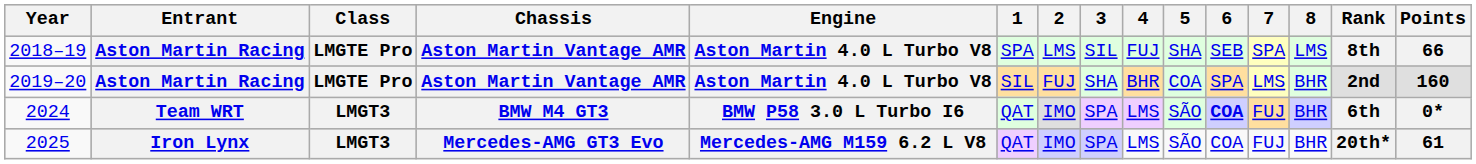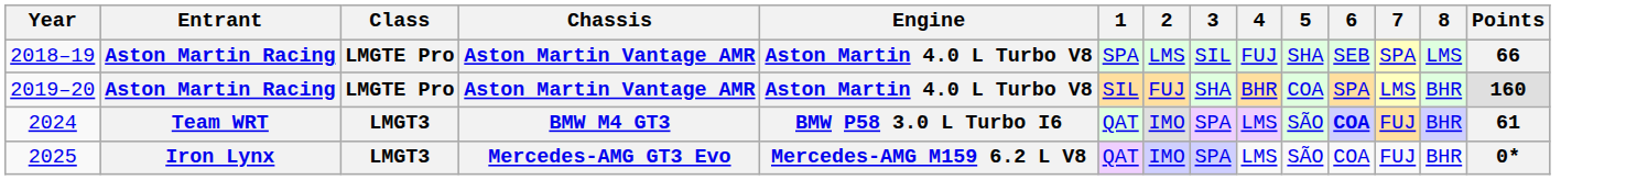- column: Rank | 8th | 2nd | 6th | 20th*
2024 | Points: 0* -> 61
2025 | Points: 61 -> 0*
